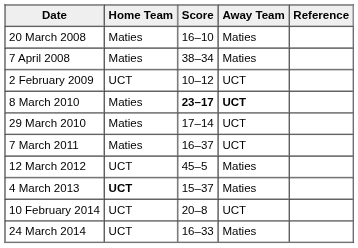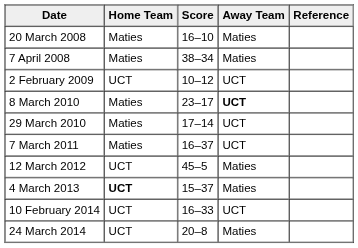8 March 2010 | Score: bold -> normal
10 February 2014 | Score: 20–8 -> 16–33
24 March 2014 | Score: 16–33 -> 20–8
